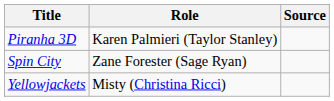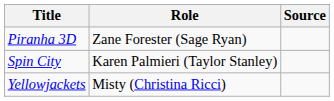Piranha 3D | Role: Karen Palmieri (Taylor Stanley) -> Zane Forester (Sage Ryan)
Spin City | Role: Zane Forester (Sage Ryan) -> Karen Palmieri (Taylor Stanley)
